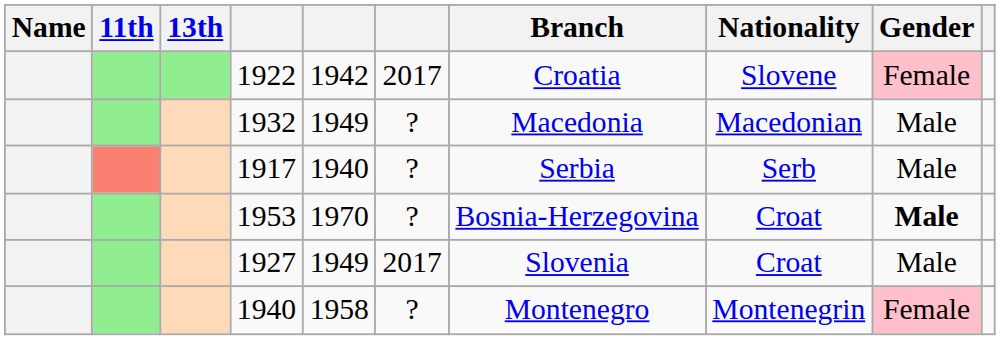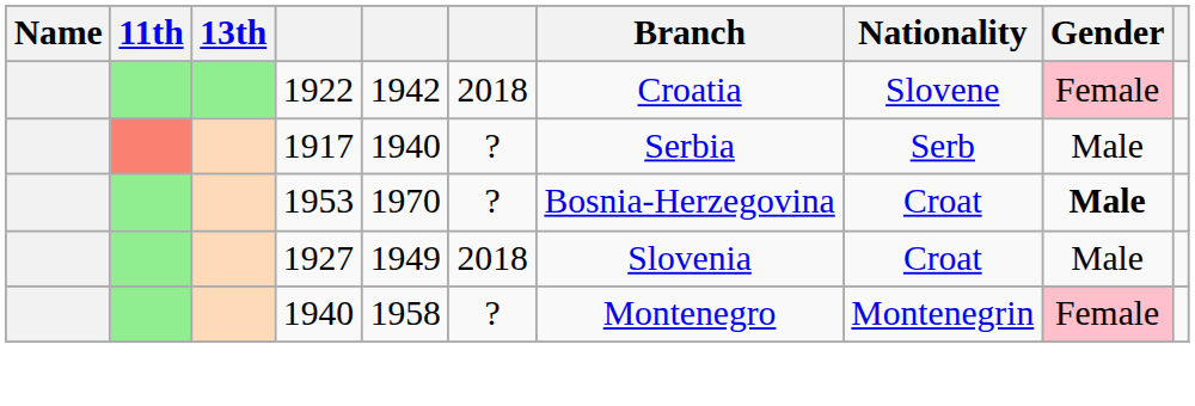1922 | column 6: 2017 -> 2018
- row: 1932 | 1949 | ? | Macedonia | Macedonian | Male
1927 | column 6: 2017 -> 2018
